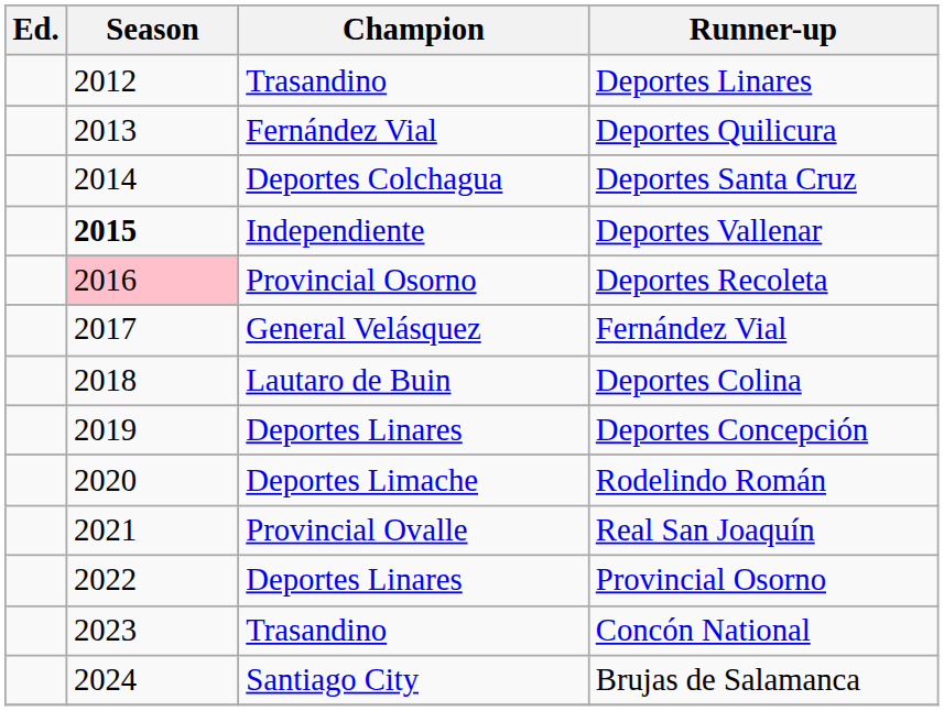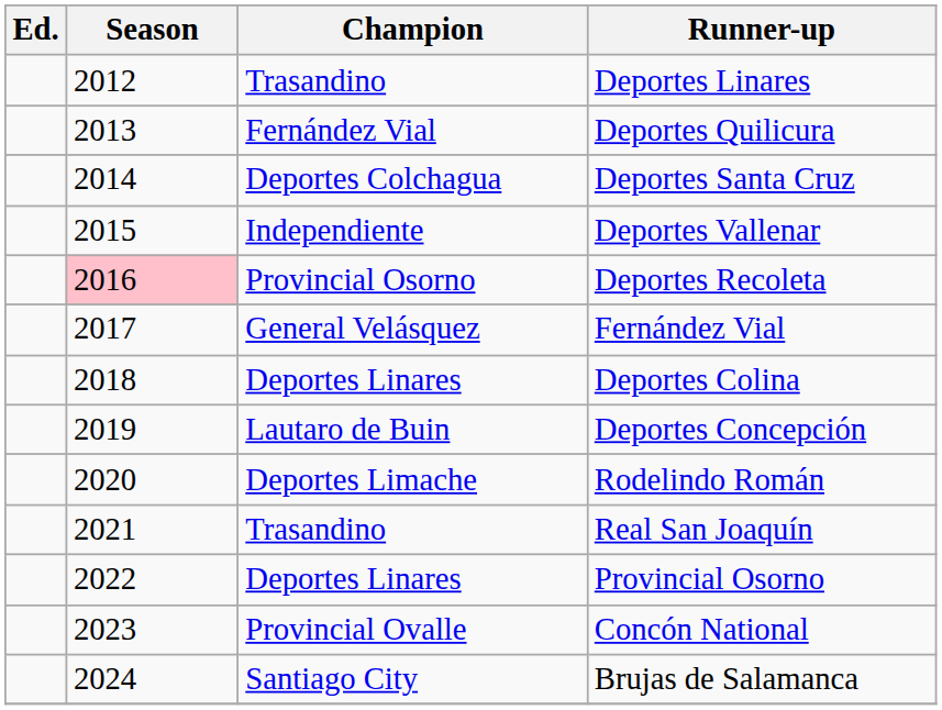Deportes Vallenar | Season: bold -> normal
Deportes Colina | Champion: Lautaro de Buin -> Deportes Linares
Deportes Concepción | Champion: Deportes Linares -> Lautaro de Buin
Real San Joaquín | Champion: Provincial Ovalle -> Trasandino
Concón National | Champion: Trasandino -> Provincial Ovalle
